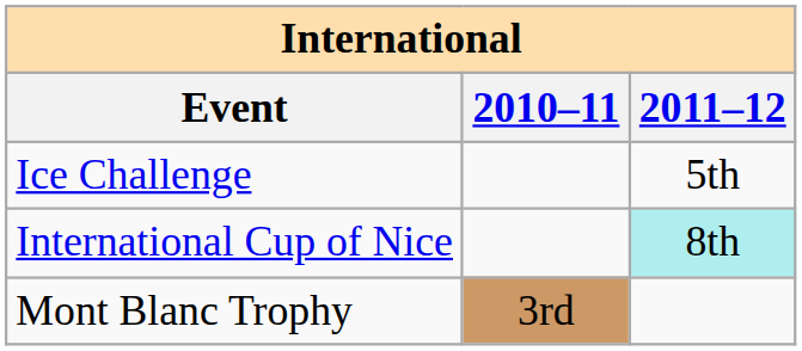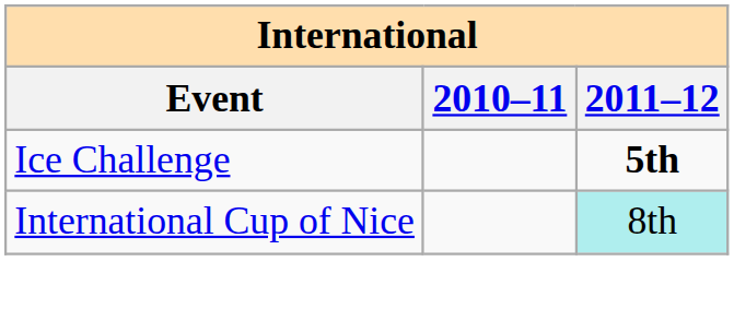Ice Challenge | 2011–12: normal -> bold
- row: Mont Blanc Trophy | 3rd
